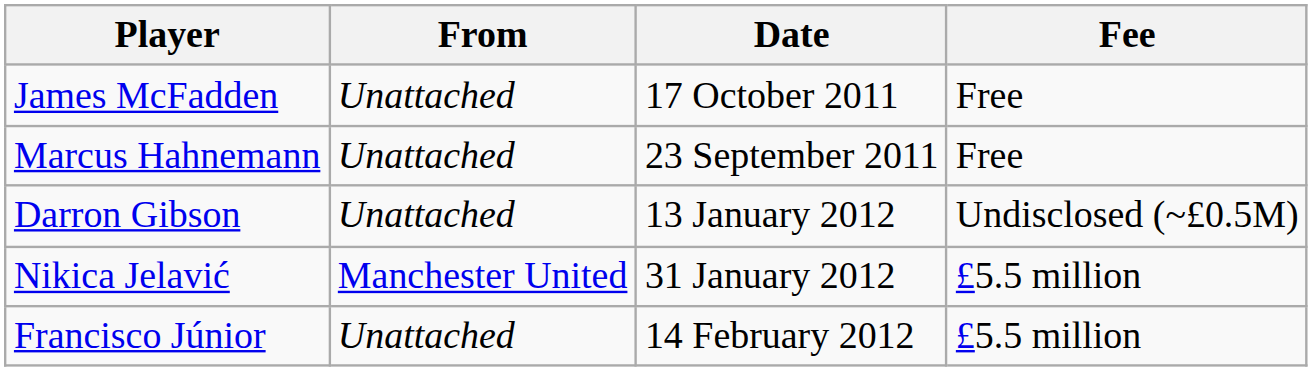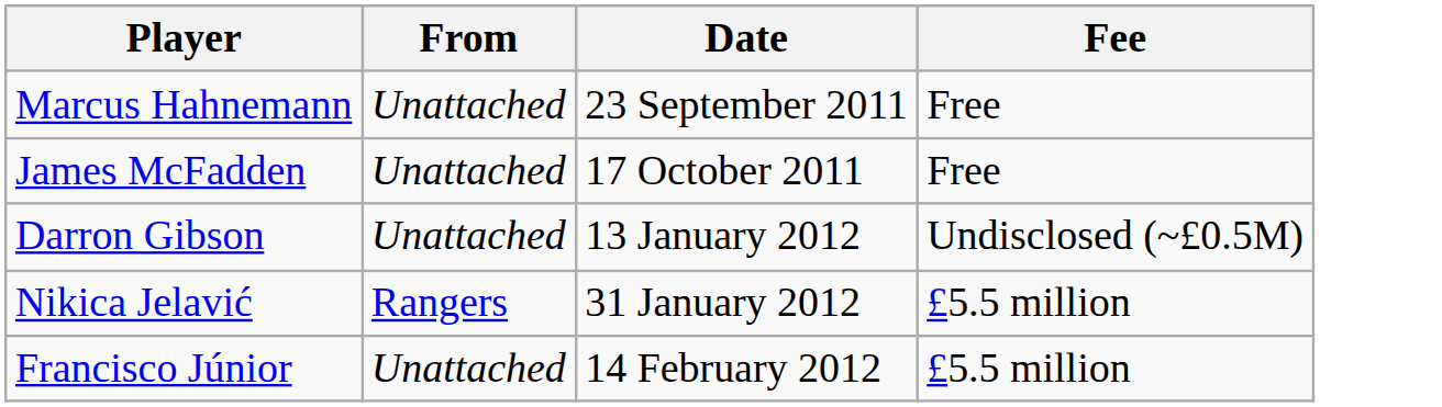rows swapped: Marcus Hahnemann <-> James McFadden
Nikica Jelavić | From: Manchester United -> Rangers
